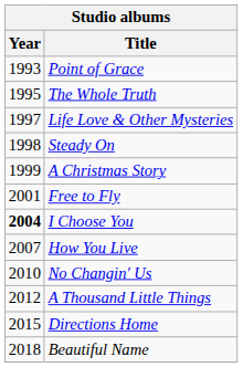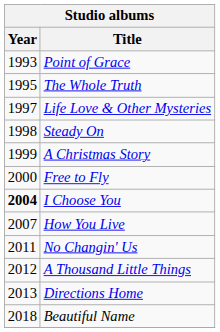Free to Fly | Year: 2001 -> 2000
No Changin' Us | Year: 2010 -> 2011
Directions Home | Year: 2015 -> 2013
